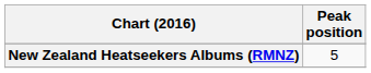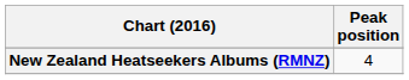New Zealand Heatseekers Albums (RMNZ) | Peak position: 5 -> 4
